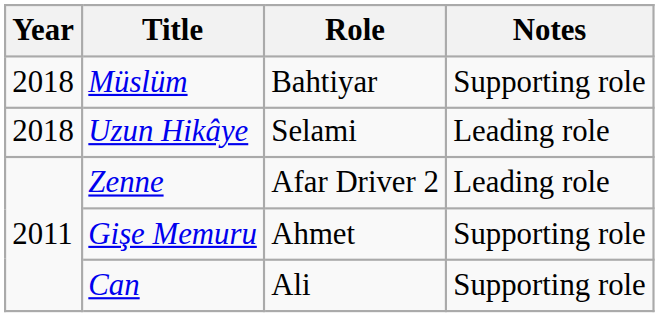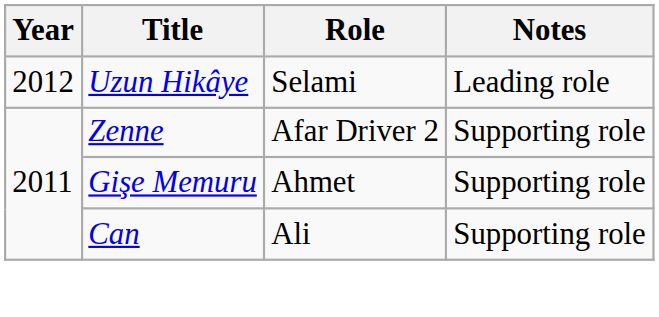- row: 2018 | Müslüm | Bahtiyar | Supporting role
Uzun Hikâye | Year: 2018 -> 2012
Zenne | Notes: Leading role -> Supporting role
